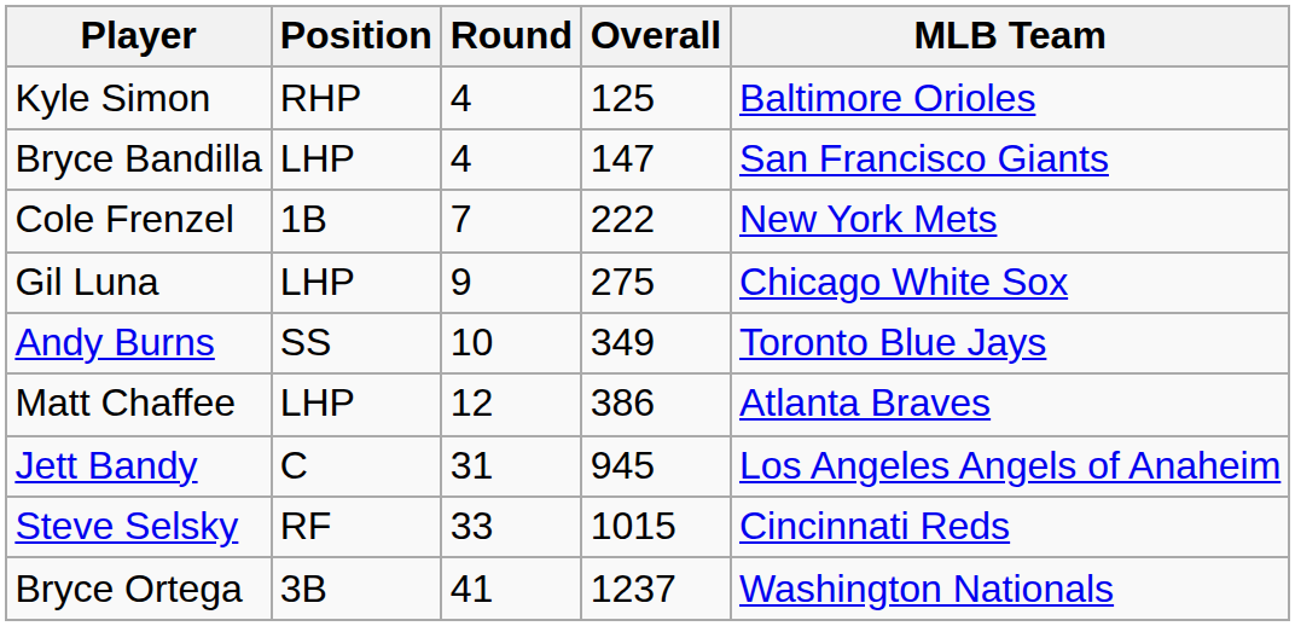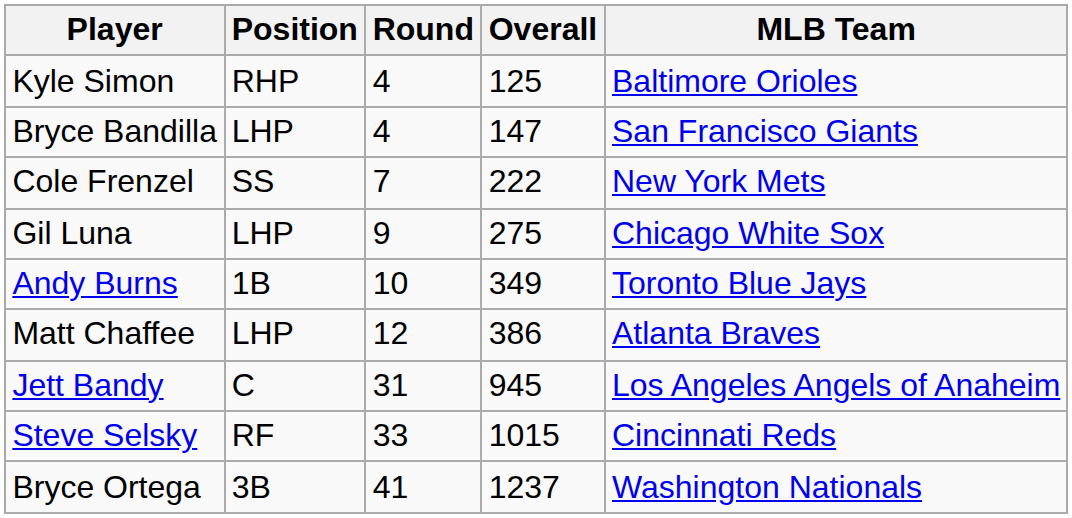Cole Frenzel | Position: 1B -> SS
Andy Burns | Position: SS -> 1B
